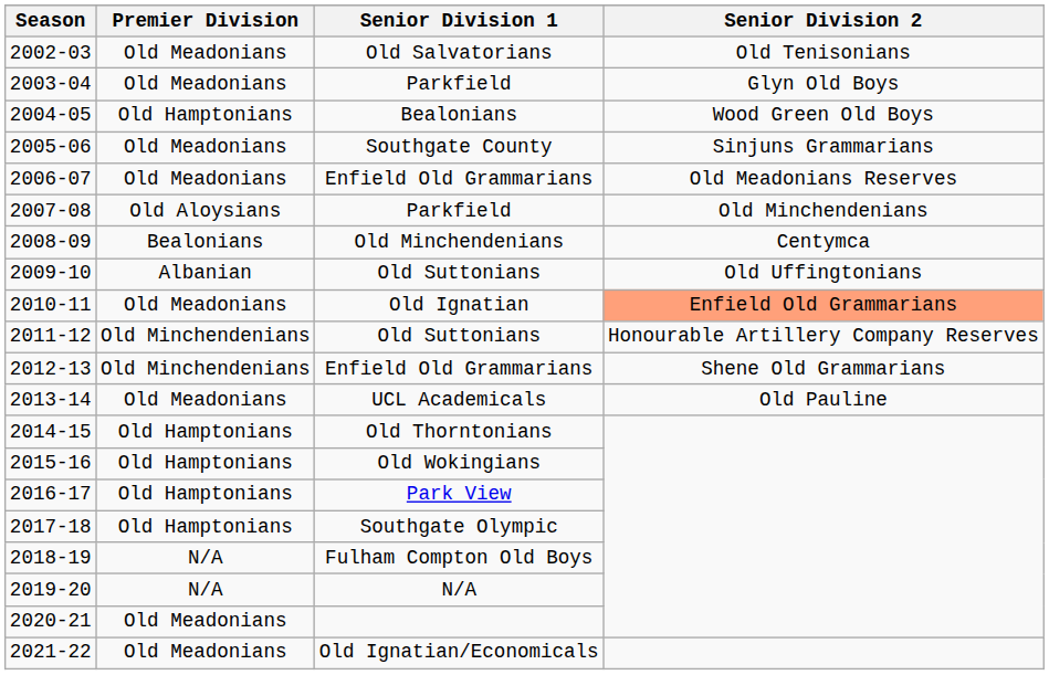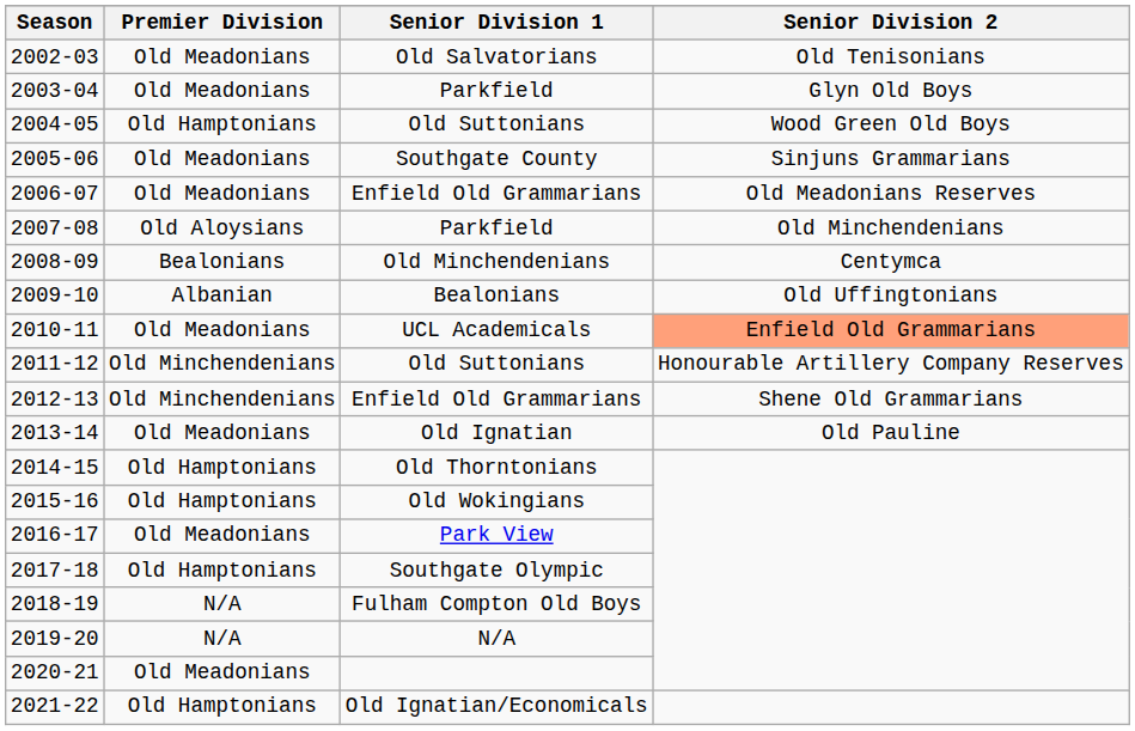2004-05 | Senior Division 1: Bealonians -> Old Suttonians
2009-10 | Senior Division 1: Old Suttonians -> Bealonians
2010-11 | Senior Division 1: Old Ignatian -> UCL Academicals
2013-14 | Senior Division 1: UCL Academicals -> Old Ignatian
2016-17 | Premier Division: Old Hamptonians -> Old Meadonians
2021-22 | Premier Division: Old Meadonians -> Old Hamptonians
